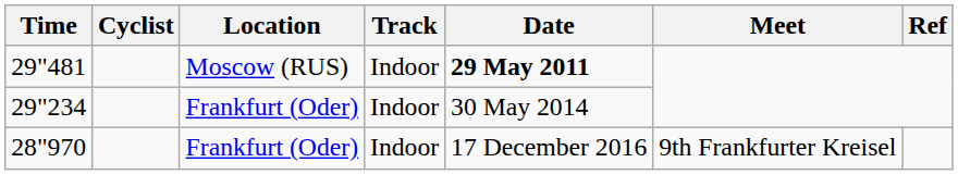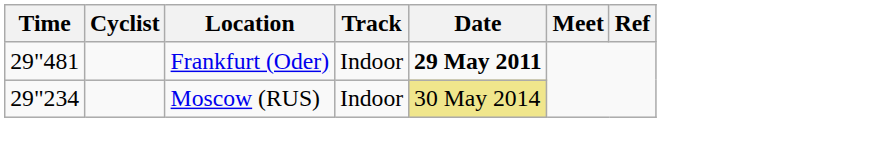29"481 | Location: Moscow (RUS) -> Frankfurt (Oder)
29"234 | Location: Frankfurt (Oder) -> Moscow (RUS)
29"234 | Date: no background -> khaki background
- row: 28"970 | Frankfurt (Oder) | Indoor | 17 December 2016 | 9th Frankfurter Kreisel
